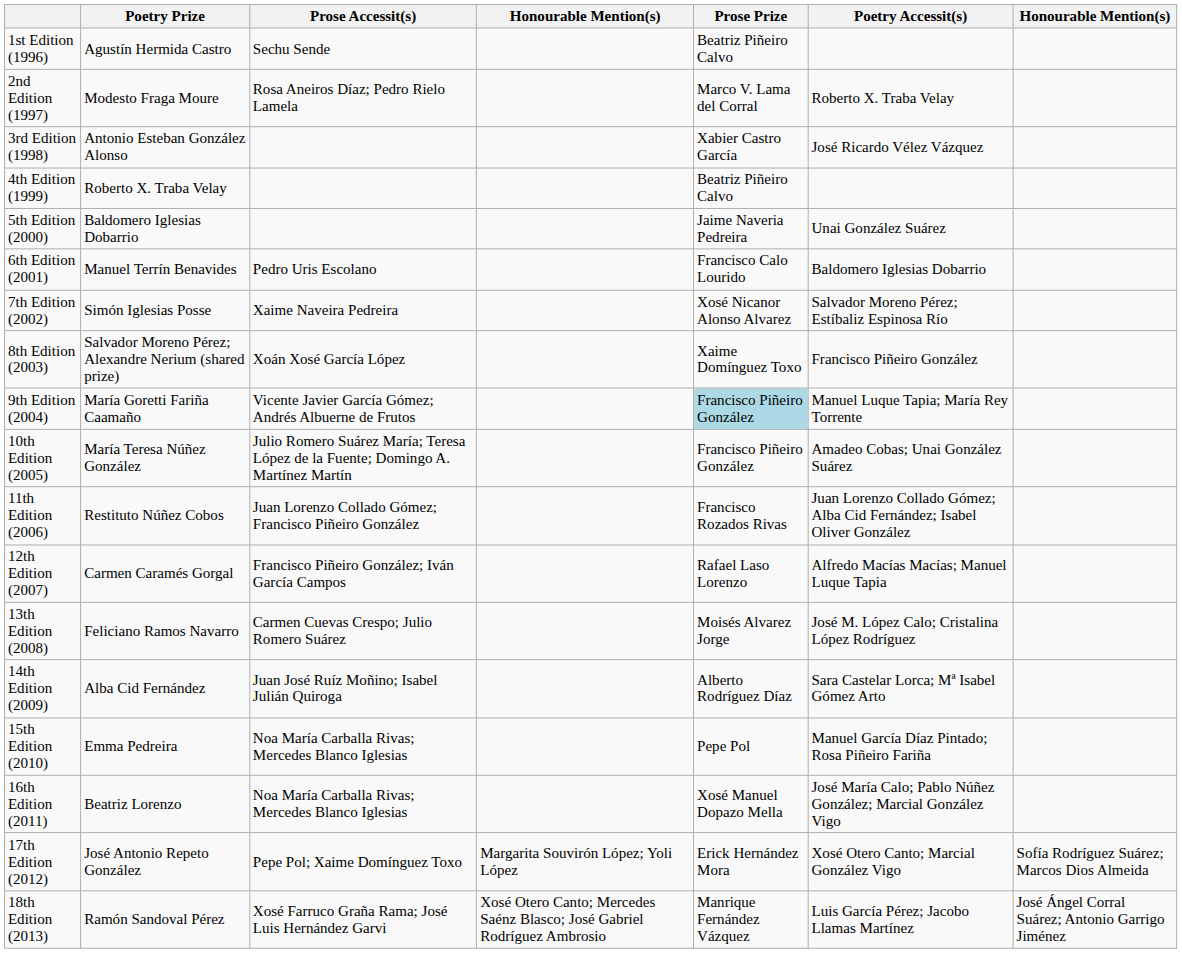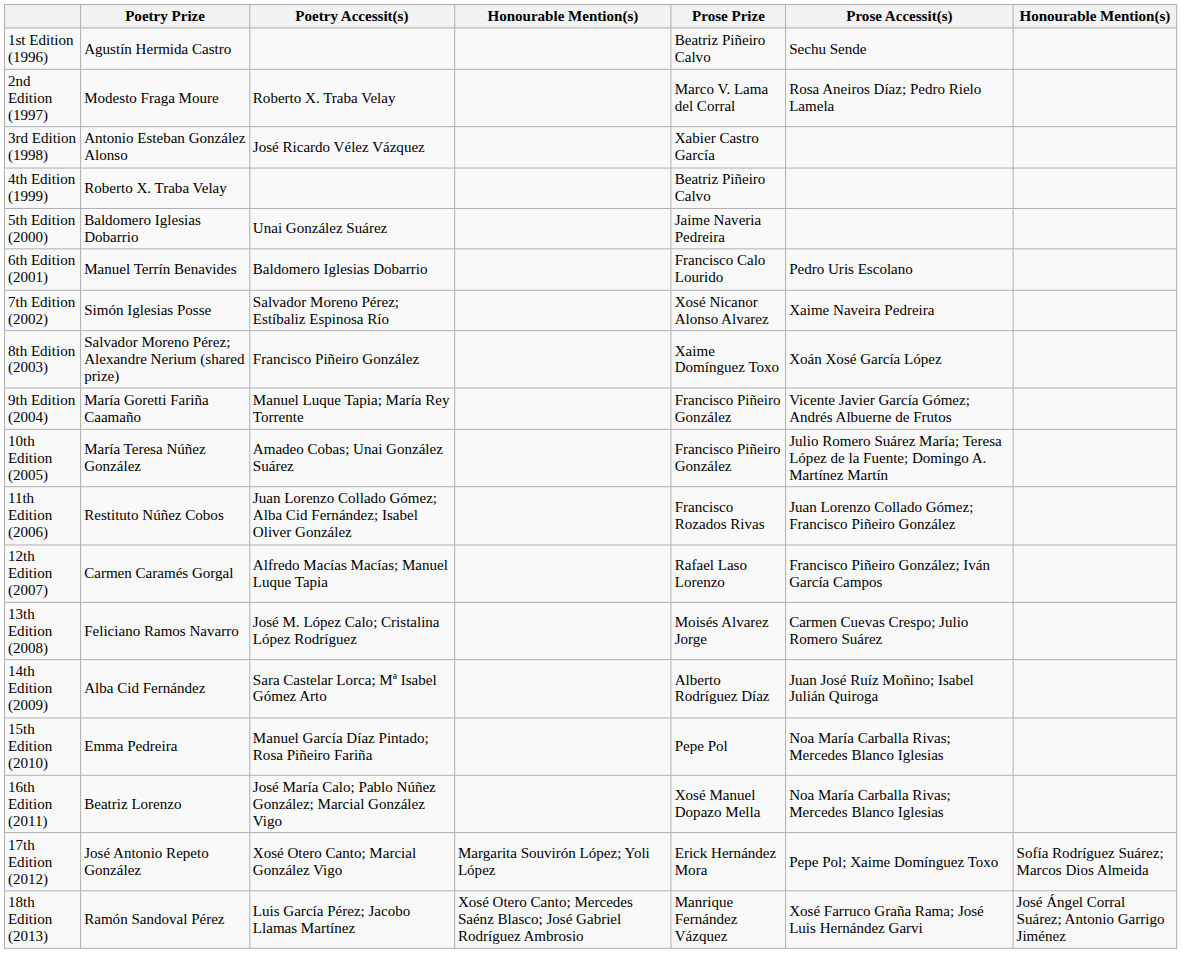columns swapped: Poetry Accessit(s) <-> Prose Accessit(s)
9th Edition (2004) | Prose Prize: lightblue background -> no background
